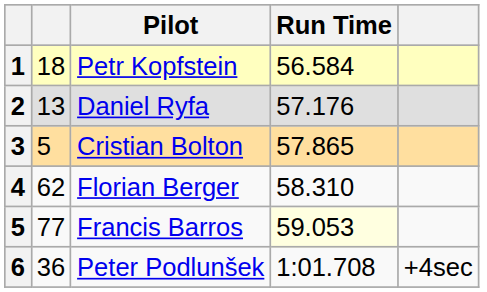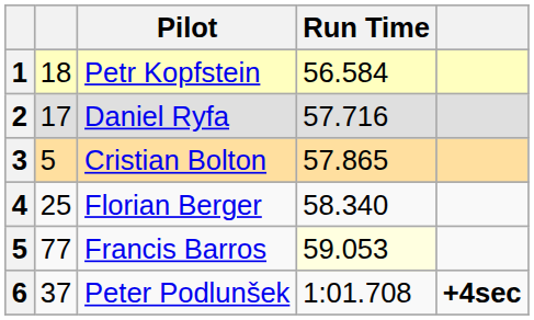Daniel Ryfa | column 2: 13 -> 17
Daniel Ryfa | Run Time: 57.176 -> 57.716
Florian Berger | column 2: 62 -> 25
Florian Berger | Run Time: 58.310 -> 58.340
Peter Podlunšek | column 2: 36 -> 37
Peter Podlunšek | column 5: normal -> bold
